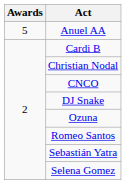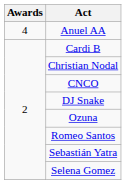Anuel AA | Awards: 5 -> 4
